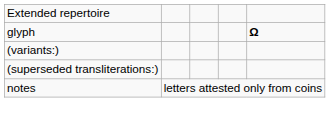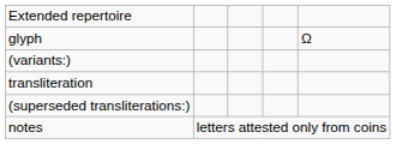glyph | column 5: bold -> normal
+ row: transliteration
